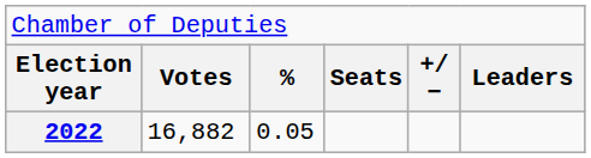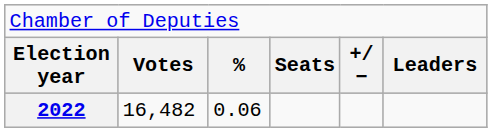2022 | column 2: 16,882 -> 16,482
2022 | column 3: 0.05 -> 0.06
